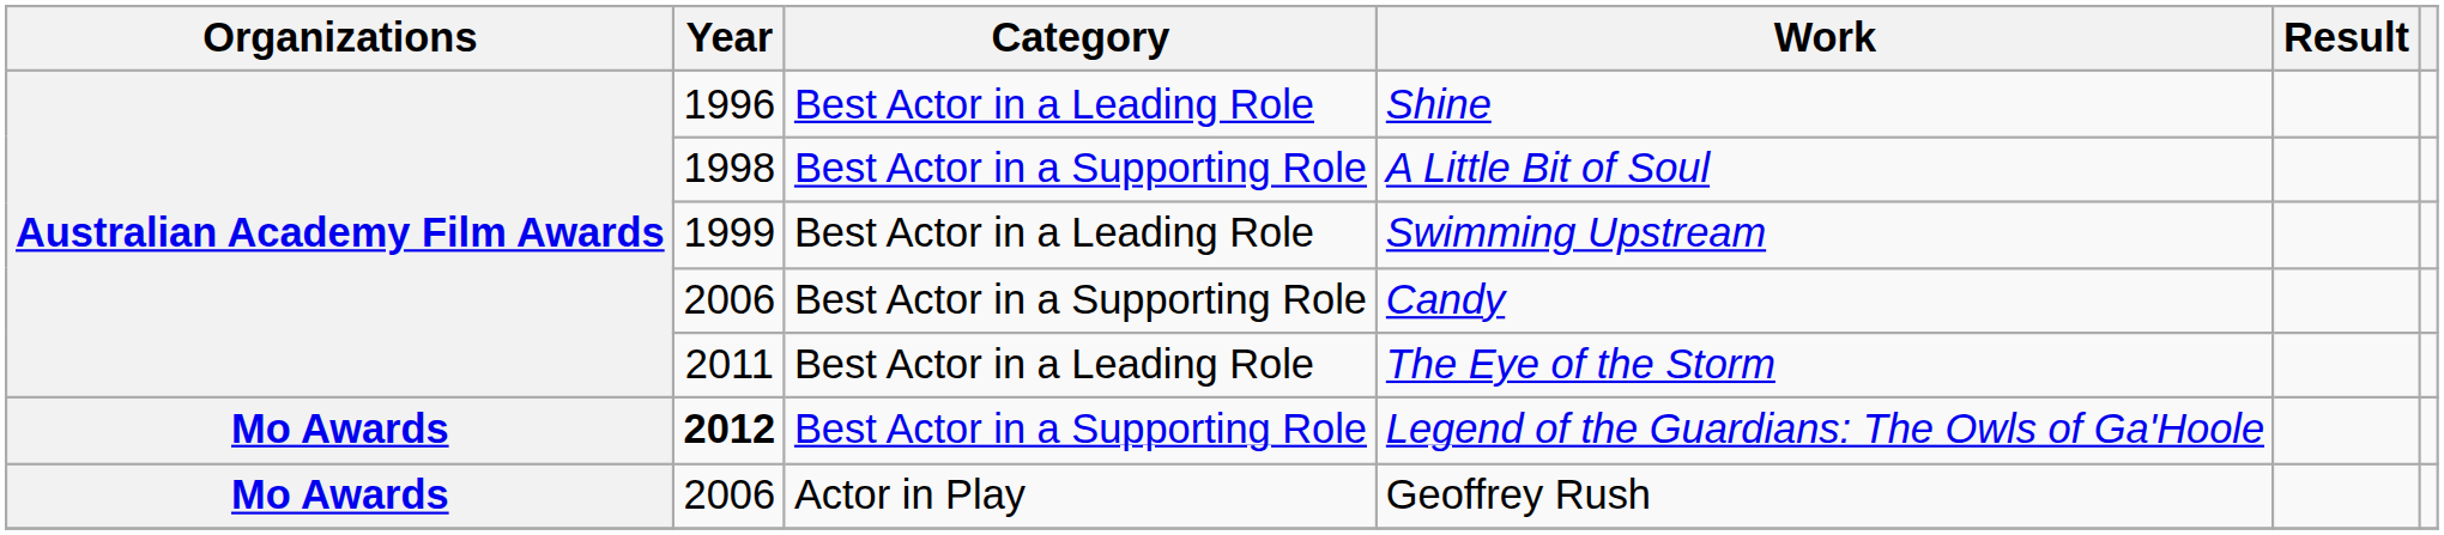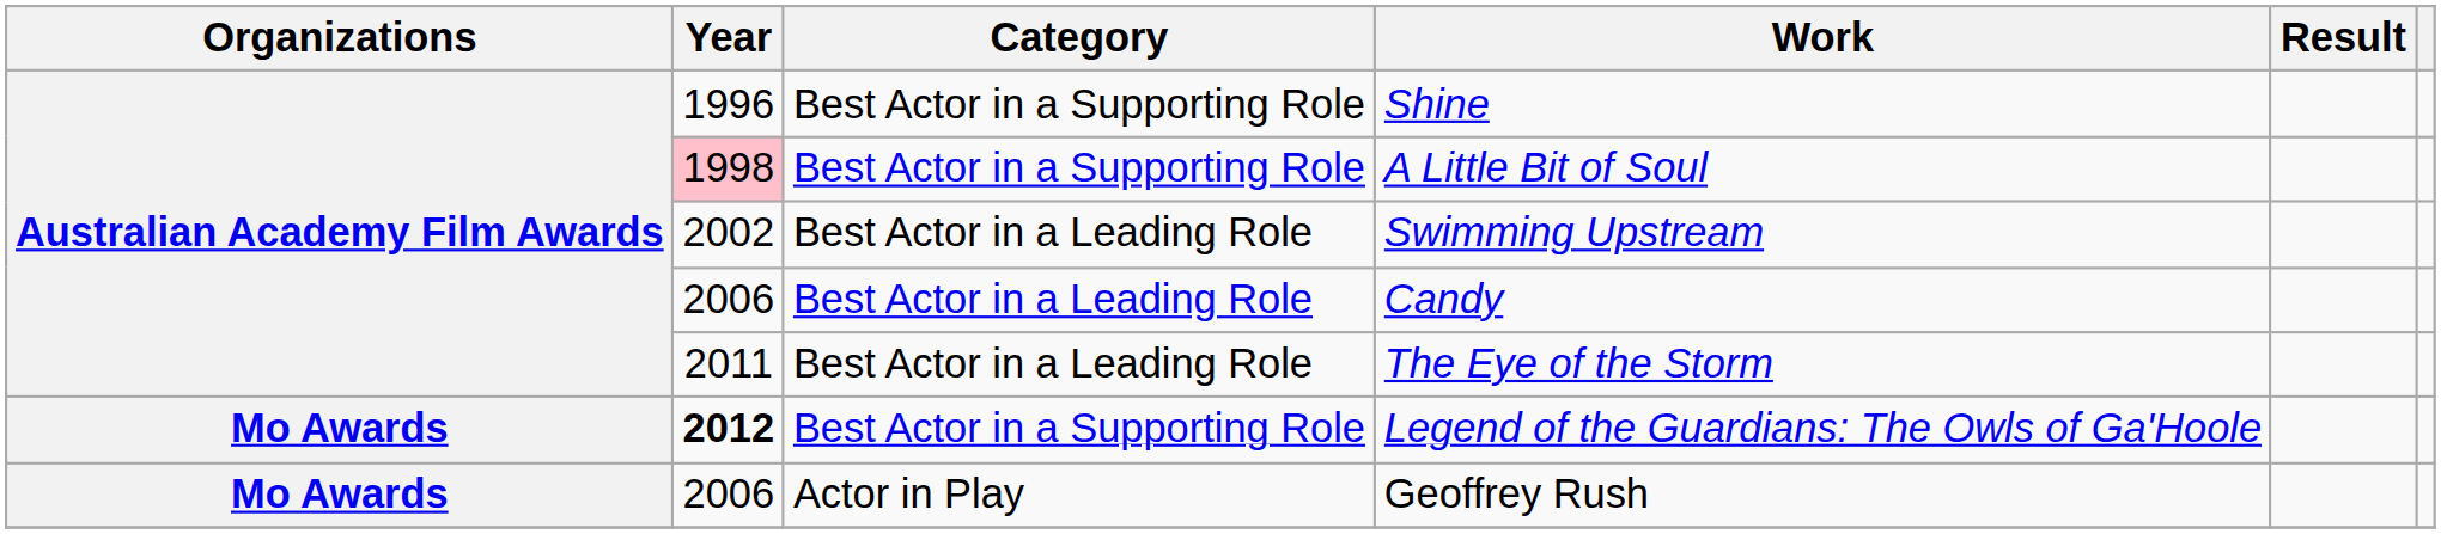Shine | Category: Best Actor in a Leading Role -> Best Actor in a Supporting Role
A Little Bit of Soul | Year: no background -> pink background
Swimming Upstream | Year: 1999 -> 2002
Candy | Category: Best Actor in a Supporting Role -> Best Actor in a Leading Role
